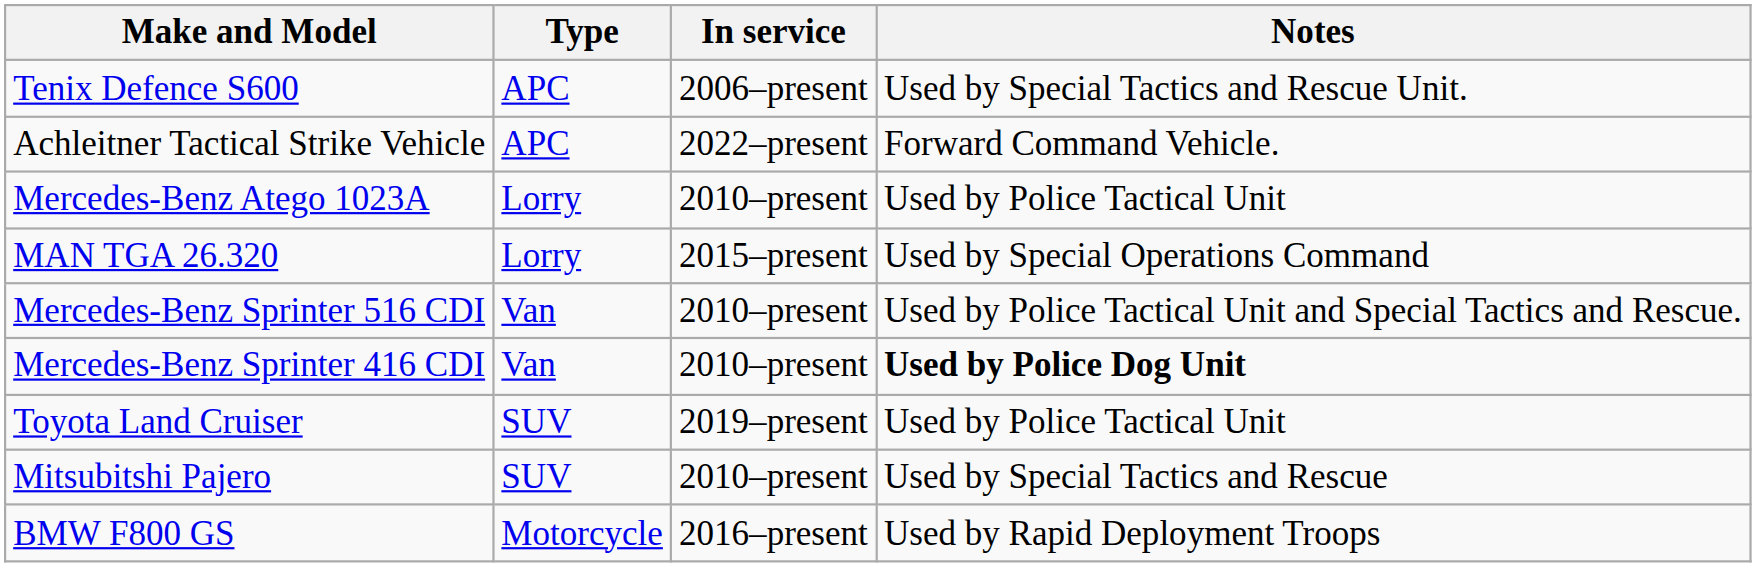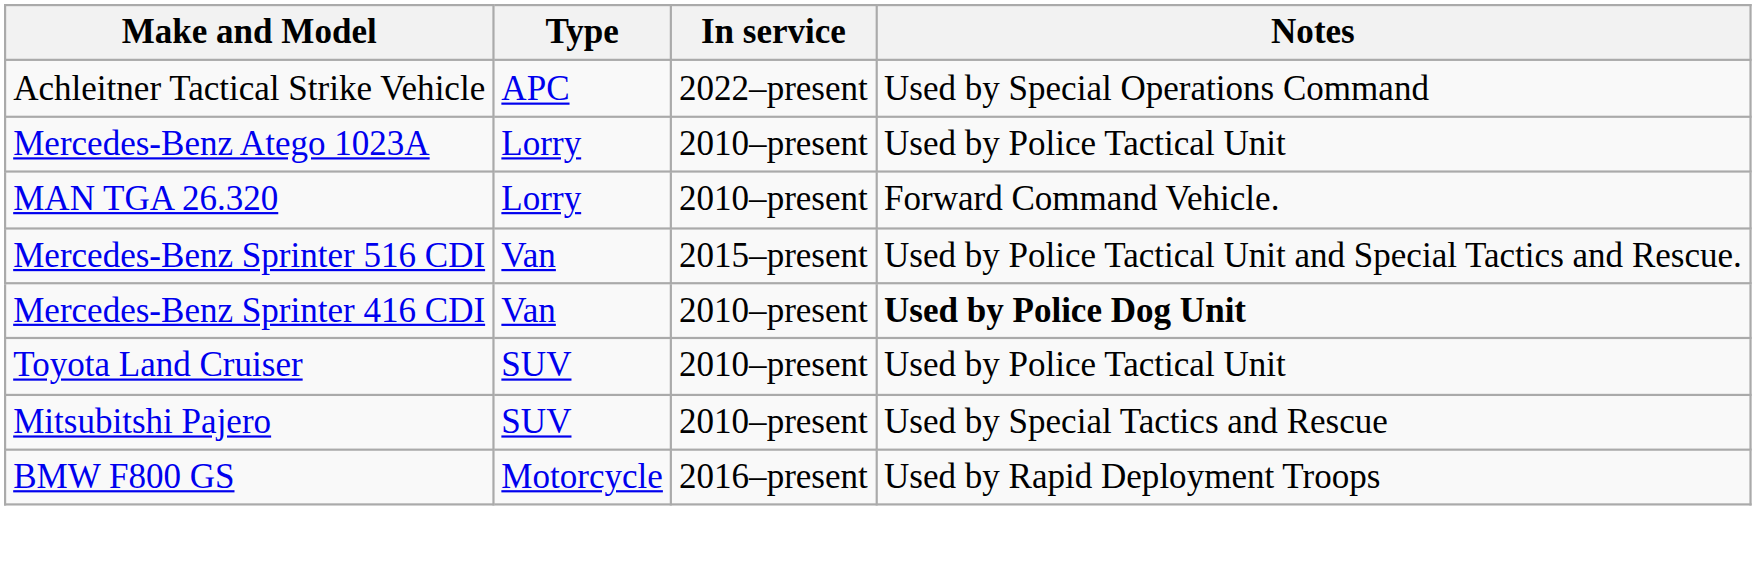- row: Tenix Defence S600 | APC | 2006–present | Used by Special Tactics and Rescue Unit.
Achleitner Tactical Strike Vehicle | Notes: Forward Command Vehicle. -> Used by Special Operations Command
MAN TGA 26.320 | In service: 2015–present -> 2010–present
MAN TGA 26.320 | Notes: Used by Special Operations Command -> Forward Command Vehicle.
Mercedes-Benz Sprinter 516 CDI | In service: 2010–present -> 2015–present
Toyota Land Cruiser | In service: 2019–present -> 2010–present
